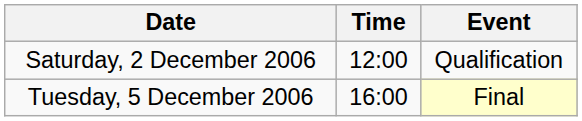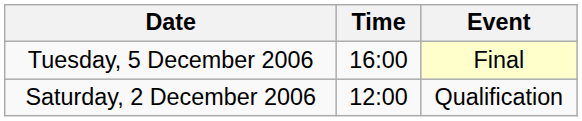rows swapped: Saturday, 2 December 2006 <-> Tuesday, 5 December 2006
